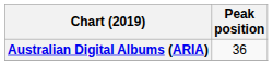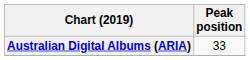Australian Digital Albums (ARIA) | Peak position: 36 -> 33
